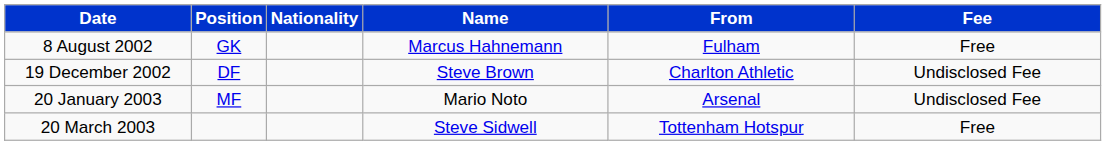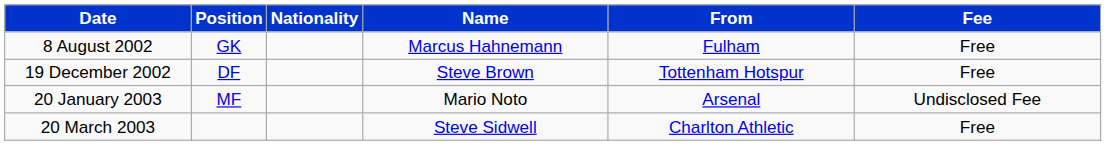19 December 2002 | From: Charlton Athletic -> Tottenham Hotspur
19 December 2002 | Fee: Undisclosed Fee -> Free
20 March 2003 | From: Tottenham Hotspur -> Charlton Athletic
